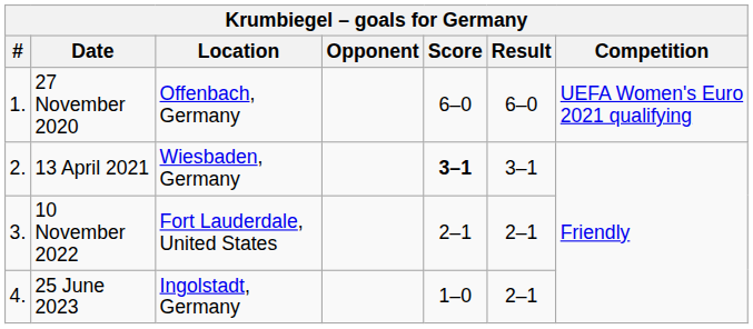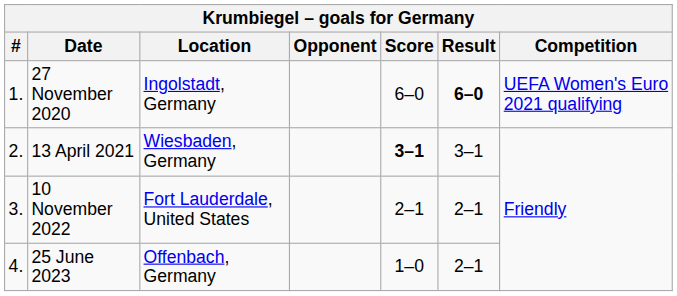27 November 2020 | Location: Offenbach, Germany -> Ingolstadt, Germany
27 November 2020 | Result: normal -> bold
25 June 2023 | Location: Ingolstadt, Germany -> Offenbach, Germany
